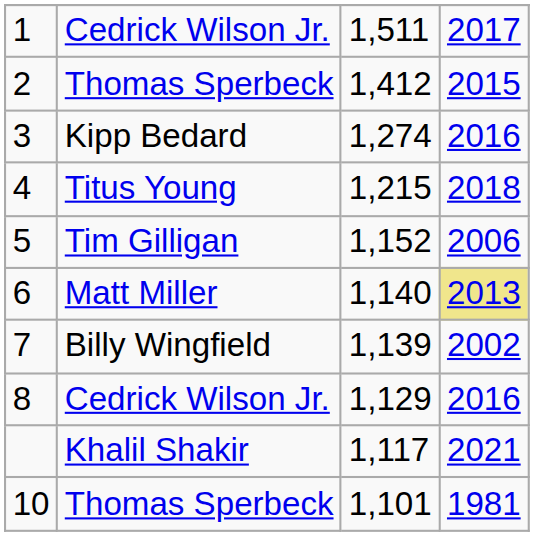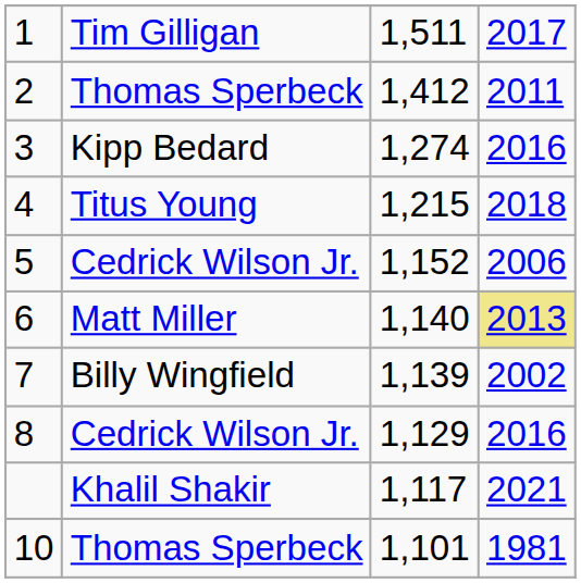1 | column 2: Cedrick Wilson Jr. -> Tim Gilligan
2 | column 4: 2015 -> 2011
5 | column 2: Tim Gilligan -> Cedrick Wilson Jr.
